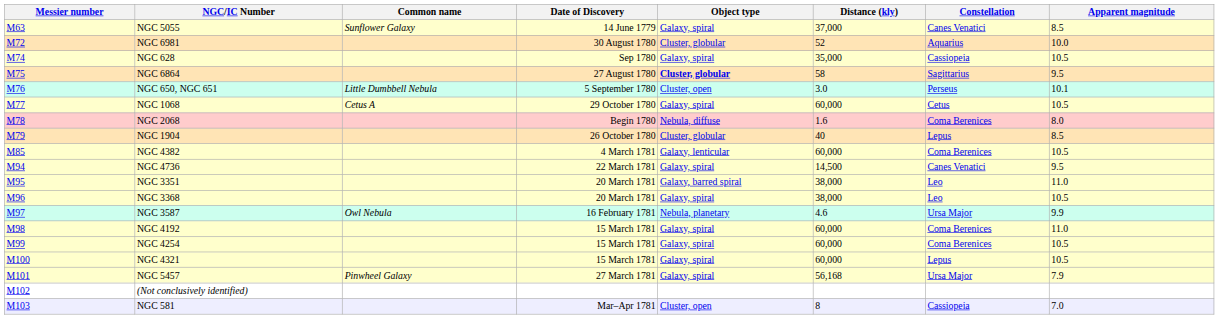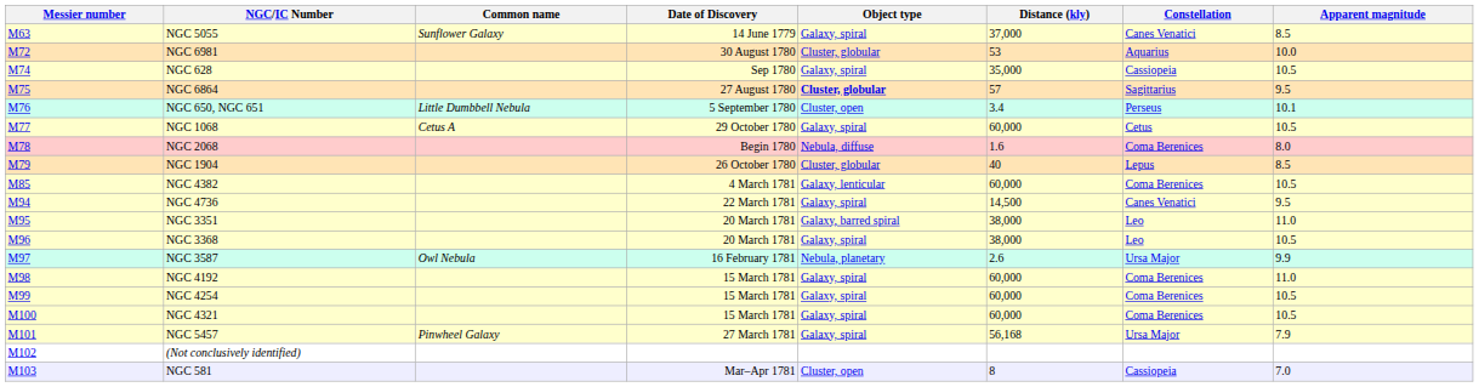NGC 6981 | Distance (kly): 52 -> 53
NGC 6864 | Distance (kly): 58 -> 57
NGC 650, NGC 651 | Distance (kly): 3.0 -> 3.4
NGC 3587 | Distance (kly): 4.6 -> 2.6
NGC 4321 | Constellation: Lepus -> Coma Berenices
